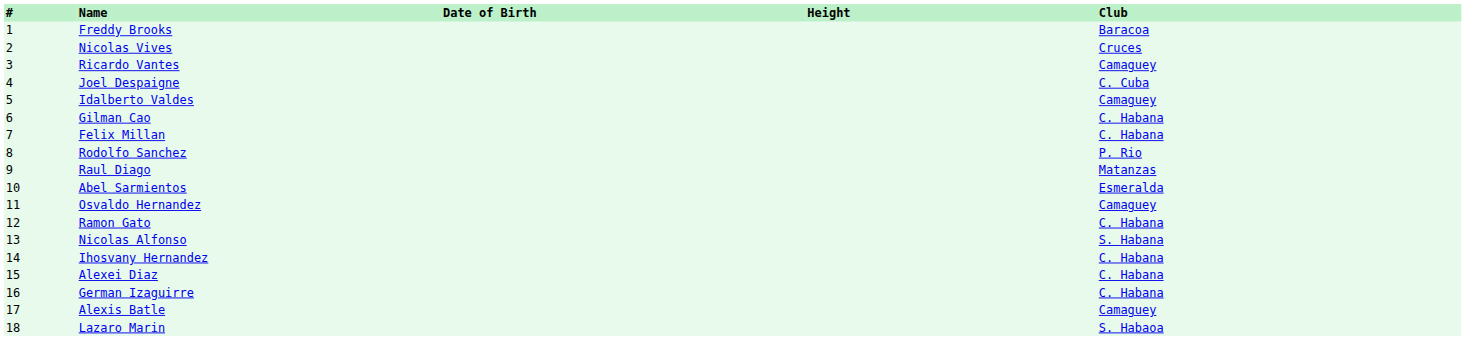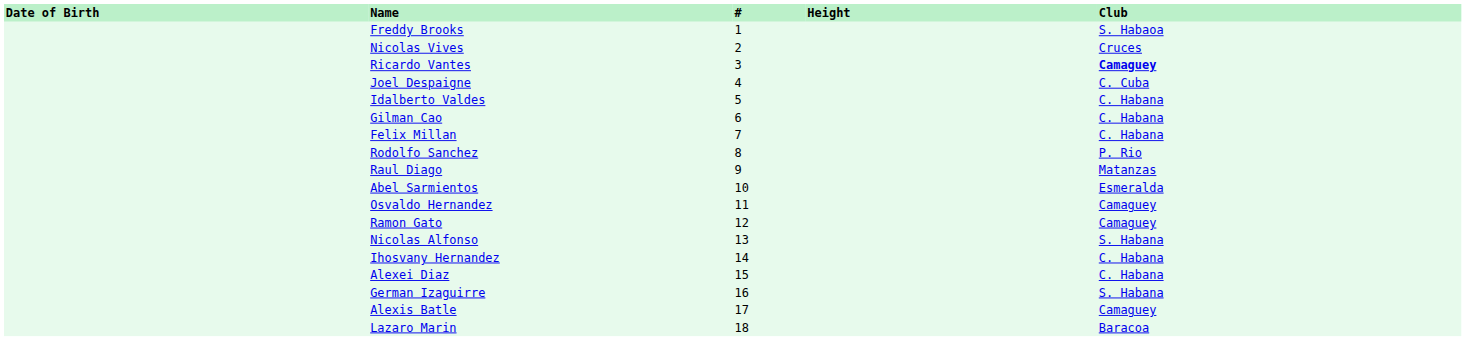columns swapped: # <-> Date of Birth
Freddy Brooks | Club: Baracoa -> S. Habaoa
Ricardo Vantes | Club: normal -> bold
Idalberto Valdes | Club: Camaguey -> C. Habana
Ramon Gato | Club: C. Habana -> Camaguey
German Izaguirre | Club: C. Habana -> S. Habana
Lazaro Marin | Club: S. Habaoa -> Baracoa
